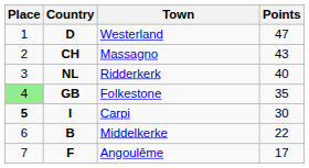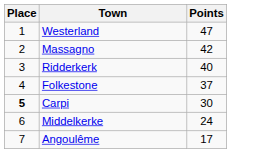- column: Country | D | CH | NL | GB | I | B | F
Massagno | Points: 43 -> 42
Folkestone | Place: lightgreen background -> no background
Folkestone | Points: 35 -> 37
Middelkerke | Points: 22 -> 24
